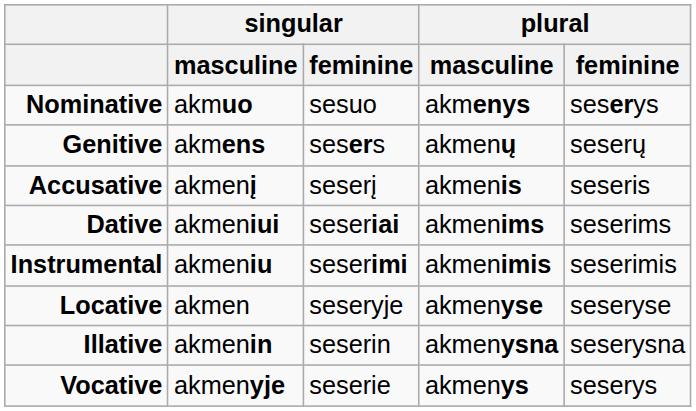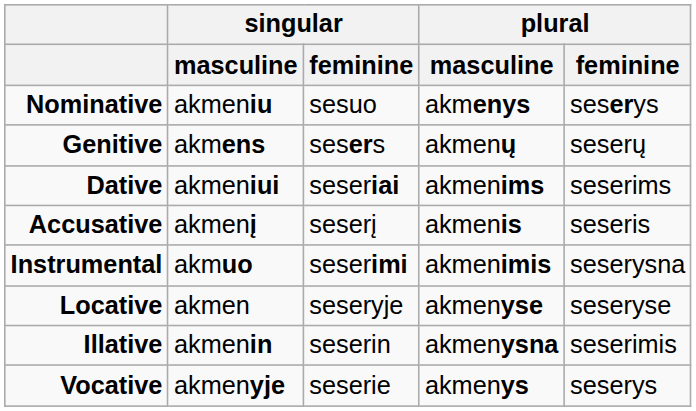Nominative | singular / masculine: akmuo -> akmeniu
rows swapped: Dative <-> Accusative
Instrumental | singular / masculine: akmeniu -> akmuo
Instrumental | plural / feminine: seserimis -> seserysna
Illative | plural / feminine: seserysna -> seserimis
